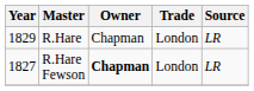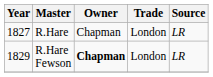R.Hare | Year: 1829 -> 1827
R.Hare Fewson | Year: 1827 -> 1829
